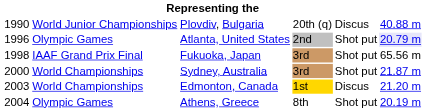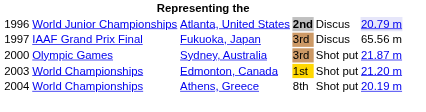- row: 1990 | World Junior Championships | Plovdiv, Bulgaria | 20th (q) | Discus | 40.88 m
Atlanta, United States | column 2: Olympic Games -> World Junior Championships
Atlanta, United States | column 4: normal -> bold
Atlanta, United States | column 5: Shot put -> Discus
Fukuoka, Japan | column 1: 1998 -> 1997
Fukuoka, Japan | column 5: Shot put -> Discus
Sydney, Australia | column 2: World Championships -> Olympic Games
Edmonton, Canada | column 5: Discus -> Shot put
Athens, Greece | column 2: Olympic Games -> World Championships
